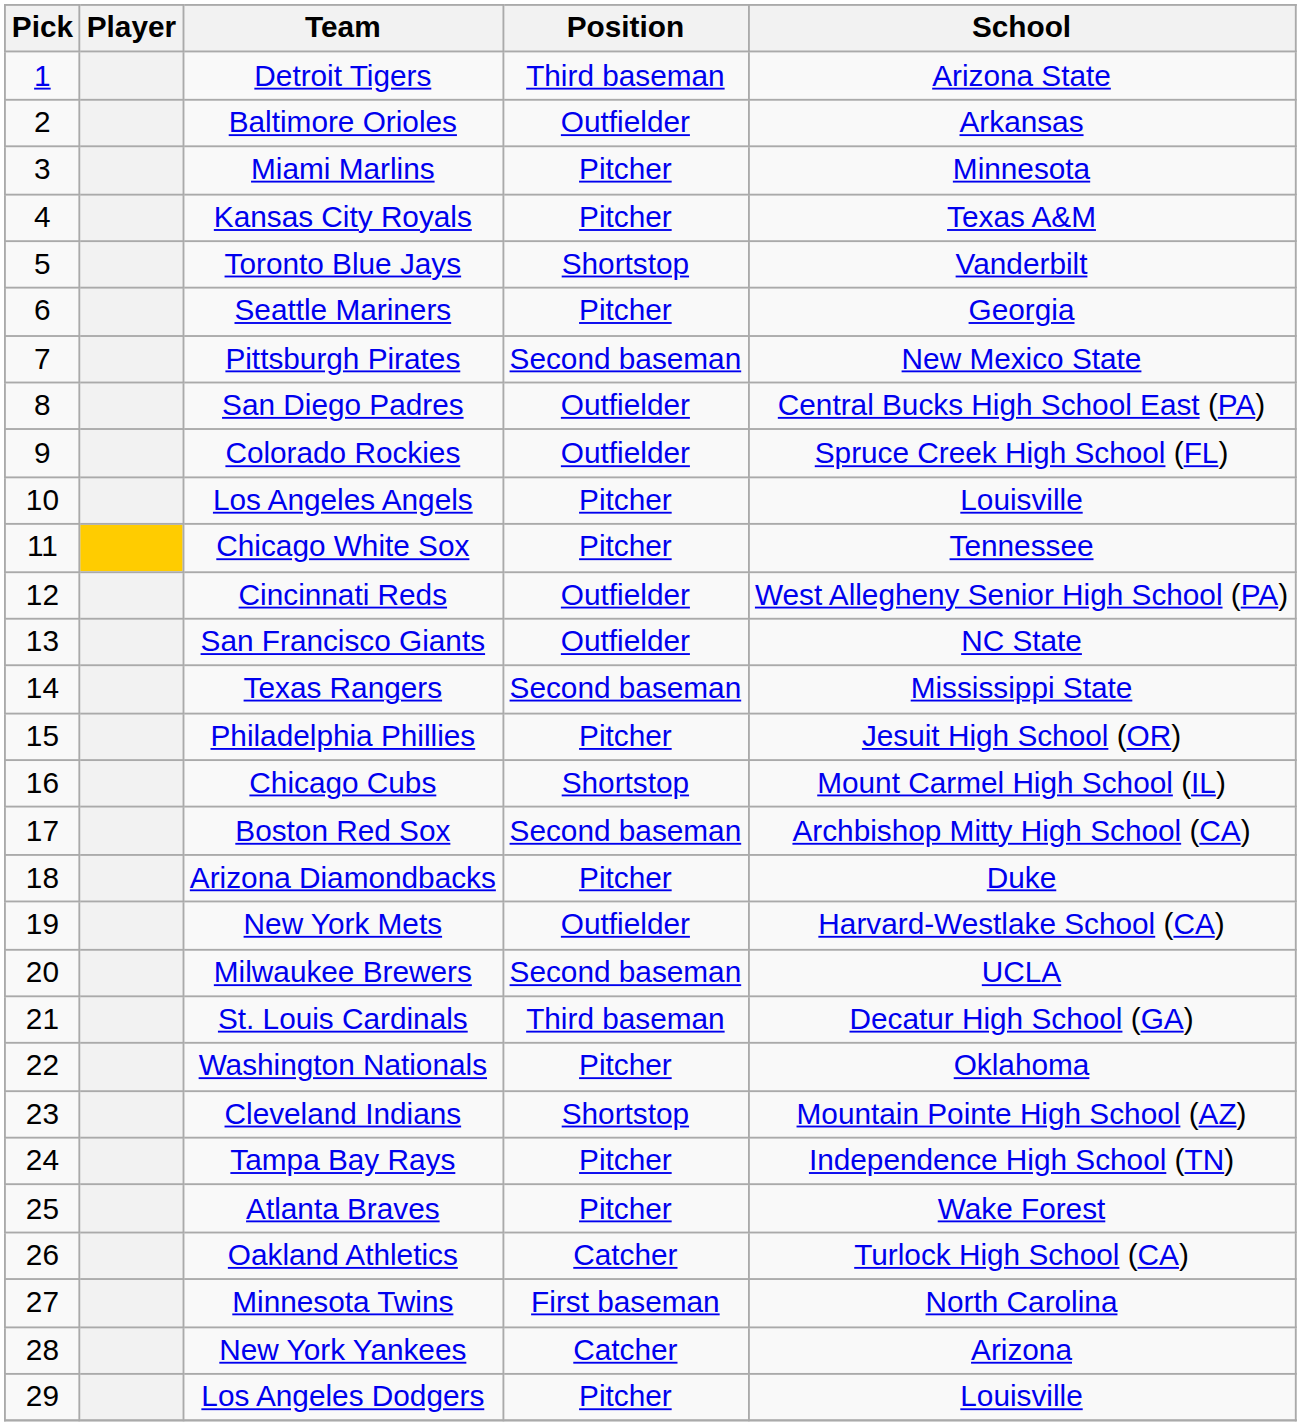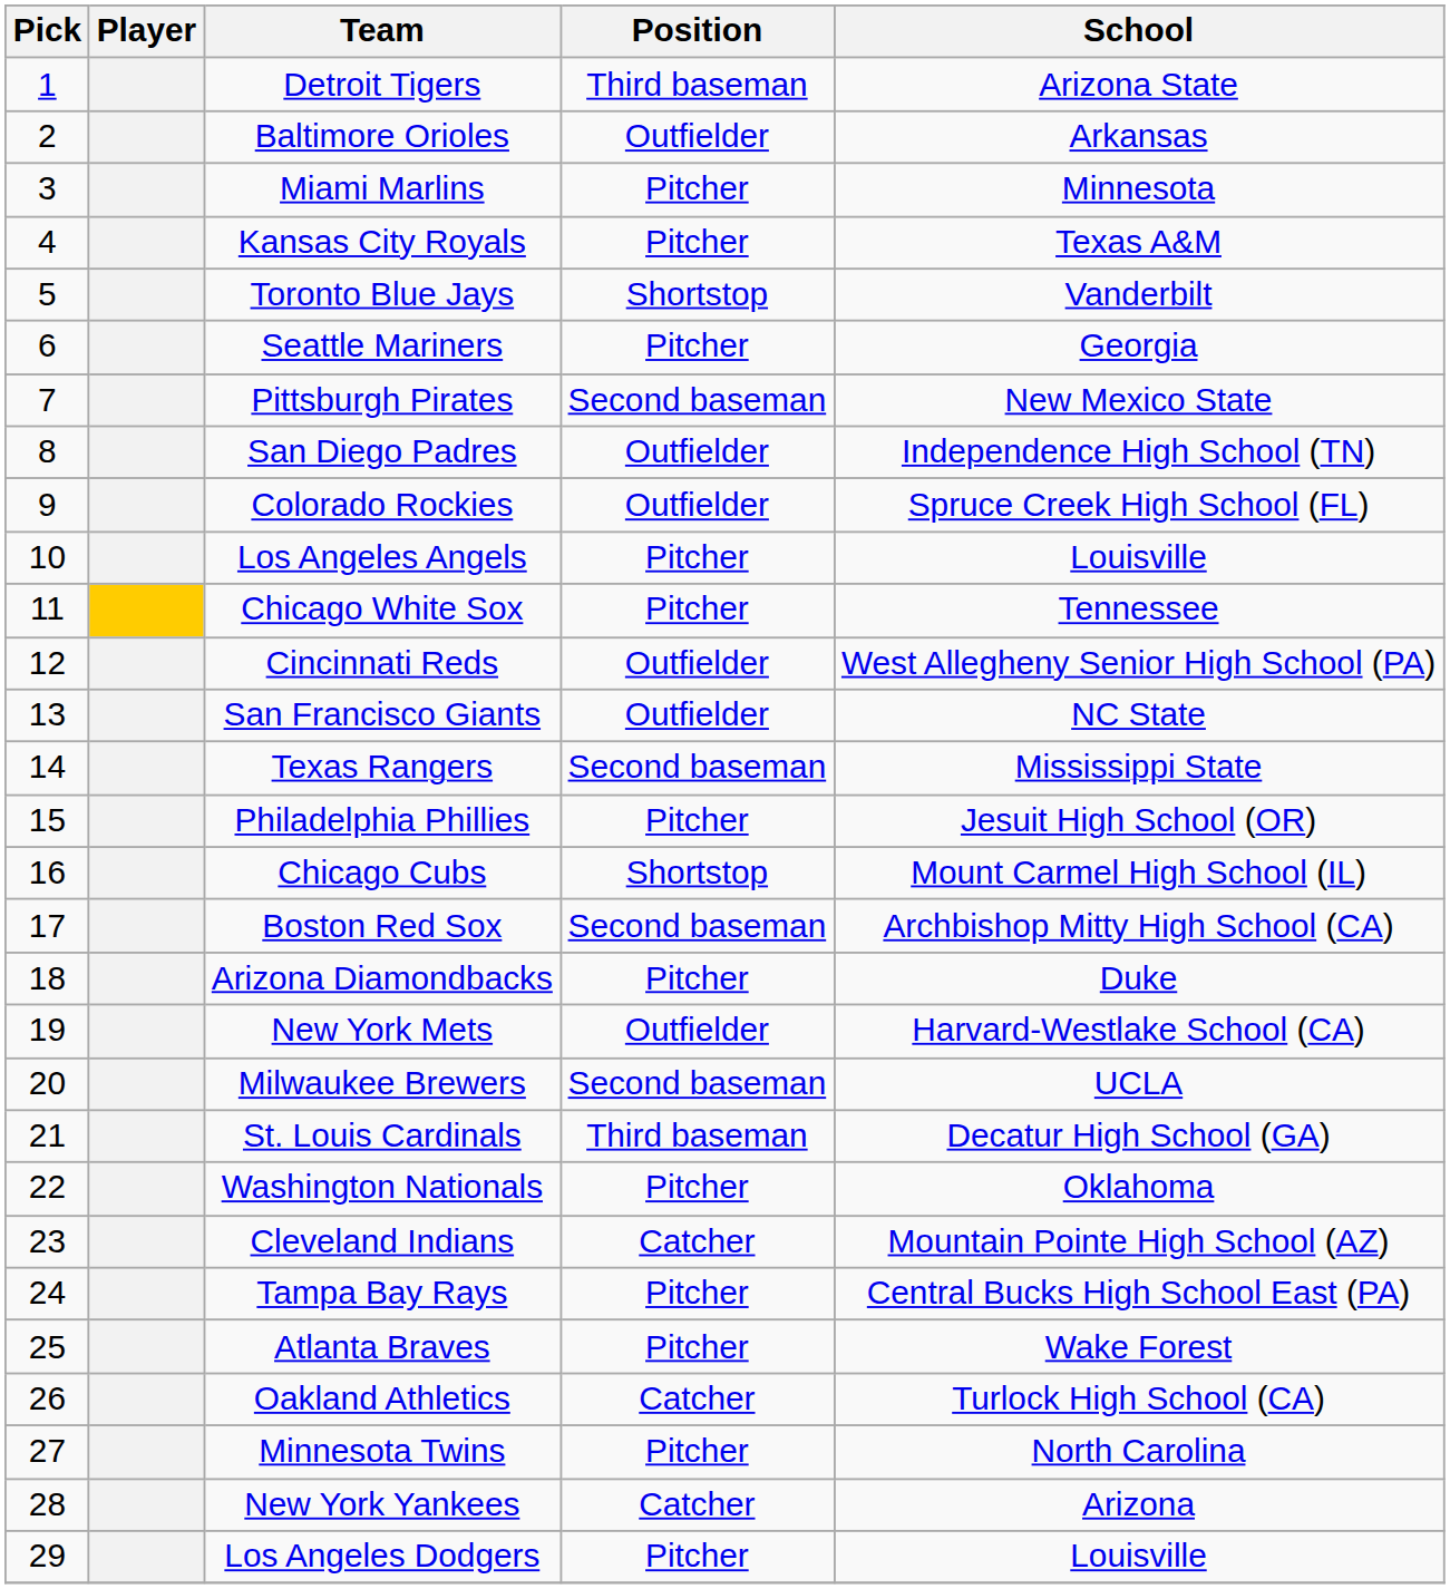San Diego Padres | School: Central Bucks High School East (PA) -> Independence High School (TN)
Cleveland Indians | Position: Shortstop -> Catcher
Tampa Bay Rays | School: Independence High School (TN) -> Central Bucks High School East (PA)
Minnesota Twins | Position: First baseman -> Pitcher
